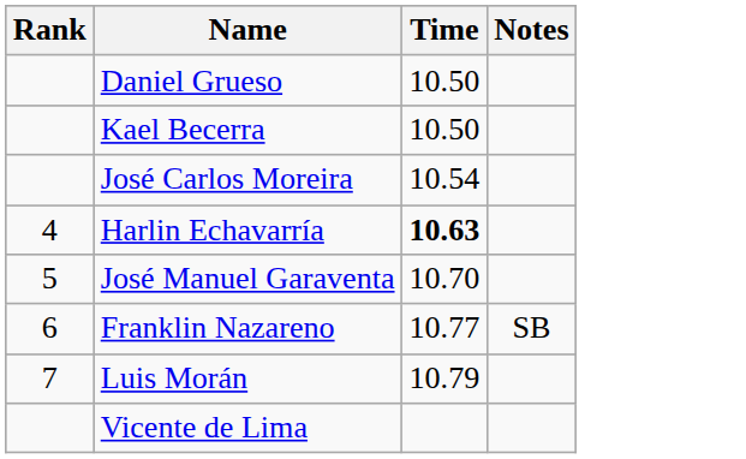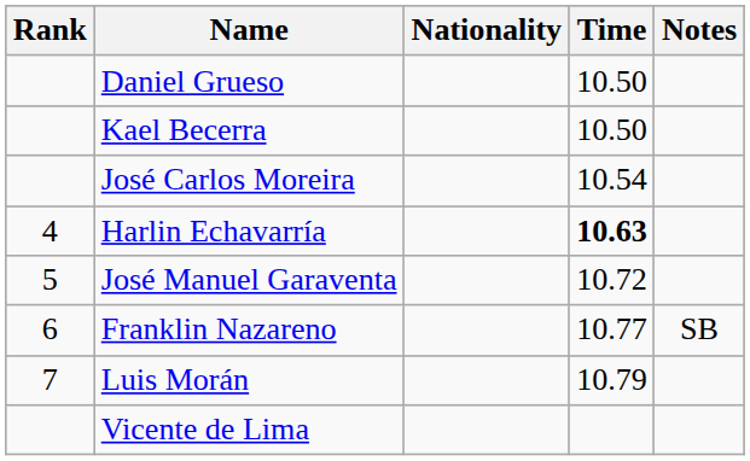+ column: Nationality
José Manuel Garaventa | Time: 10.70 -> 10.72
